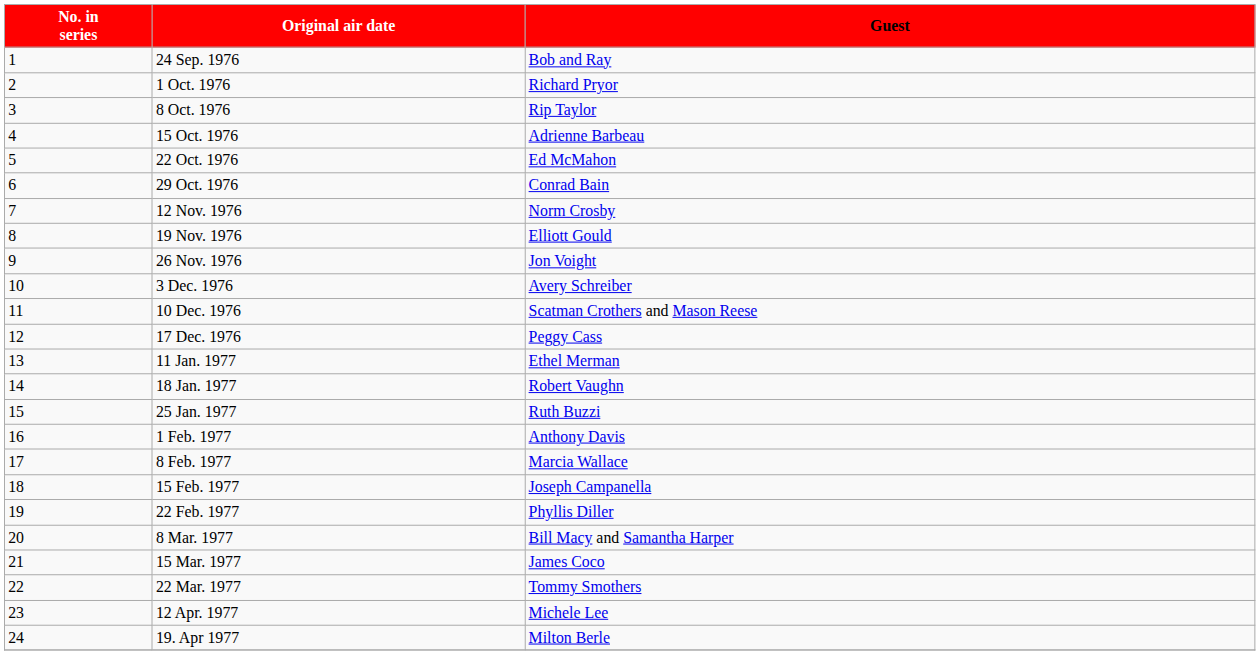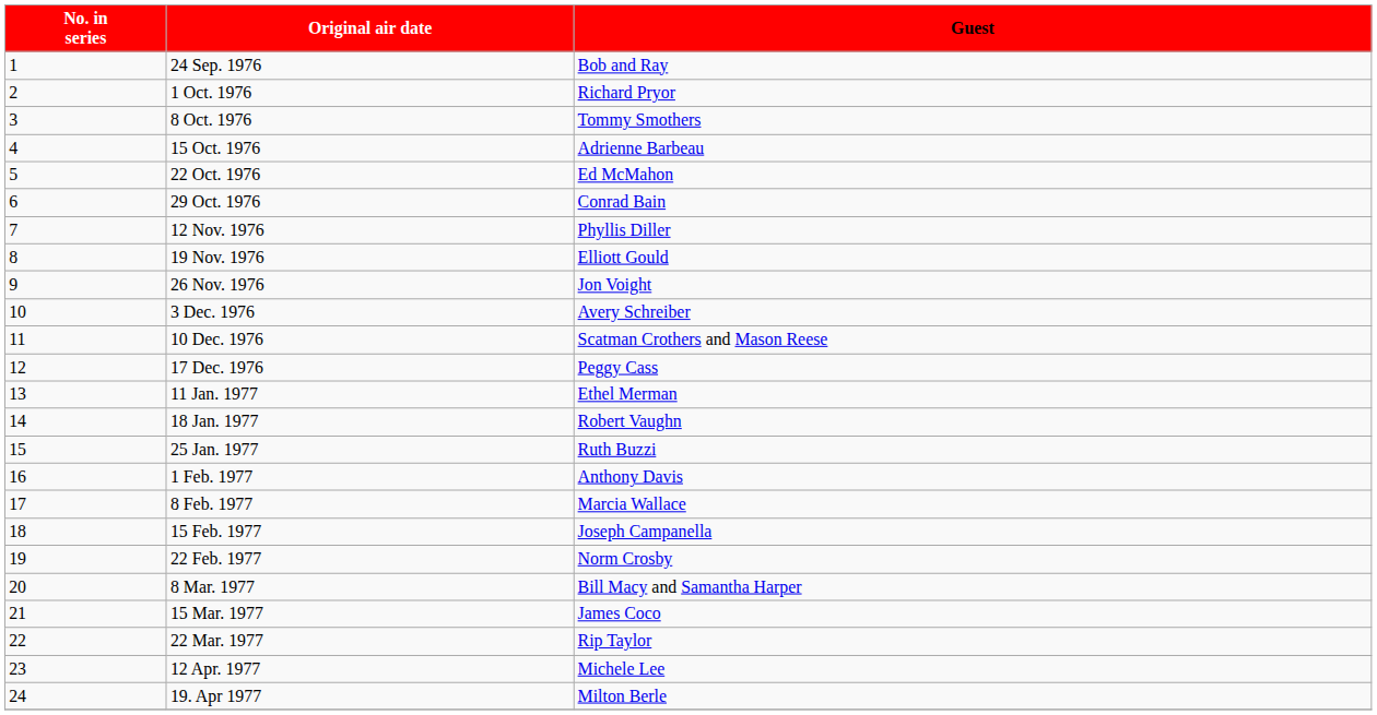8 Oct. 1976 | Guest: Rip Taylor -> Tommy Smothers
12 Nov. 1976 | Guest: Norm Crosby -> Phyllis Diller
22 Feb. 1977 | Guest: Phyllis Diller -> Norm Crosby
22 Mar. 1977 | Guest: Tommy Smothers -> Rip Taylor
